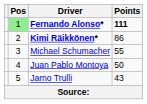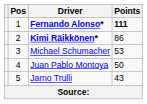Fernando Alonso* | Pos: lightgreen background -> no background
Michael Schumacher | Points: 55 -> 53
